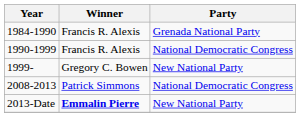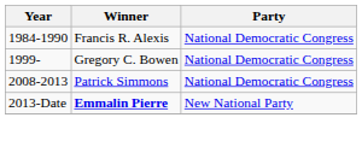1984-1990 | Party: Grenada National Party -> National Democratic Congress
- row: 1990-1999 | Francis R. Alexis | National Democratic Congress
1999- | Party: New National Party -> National Democratic Congress
